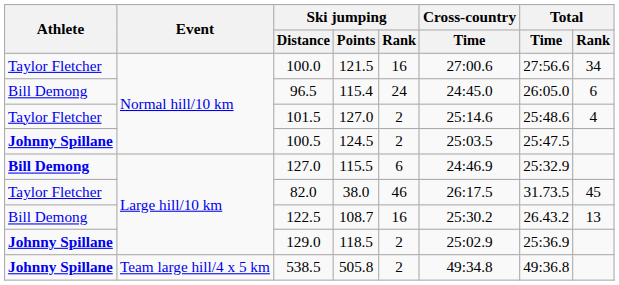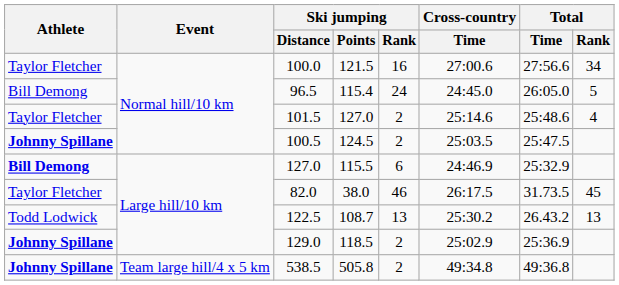96.5 | Total / Rank: 6 -> 5
122.5 | Athlete: Bill Demong -> Todd Lodwick
122.5 | Ski jumping / Rank: 16 -> 13
